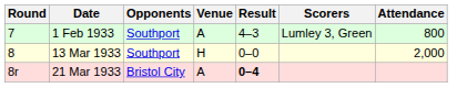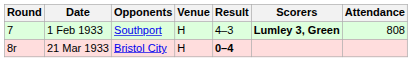1 Feb 1933 | Venue: A -> H
1 Feb 1933 | Scorers: normal -> bold
1 Feb 1933 | Attendance: 800 -> 808
- row: 8 | 13 Mar 1933 | Southport | H | 0–0 | 2,000
21 Mar 1933 | Venue: A -> H
